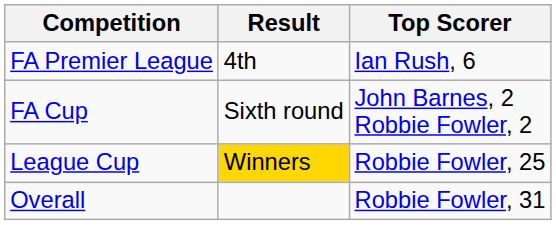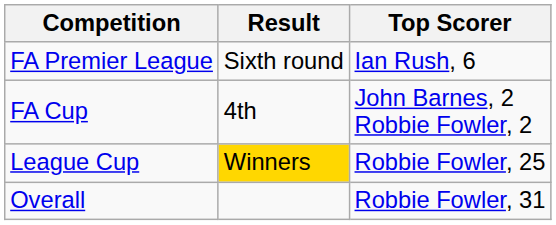FA Premier League | Result: 4th -> Sixth round
FA Cup | Result: Sixth round -> 4th
